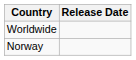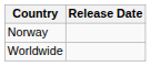rows swapped: Norway <-> Worldwide
